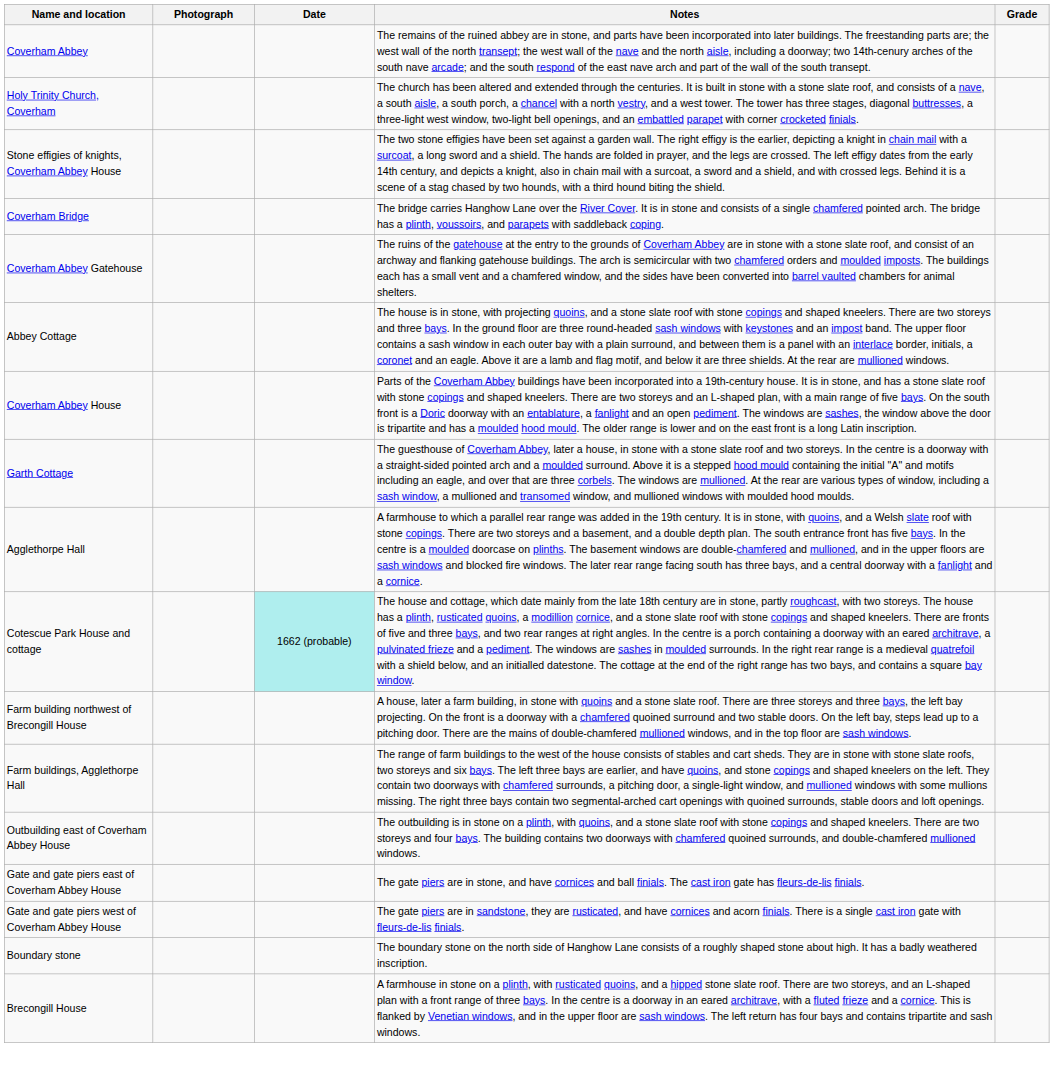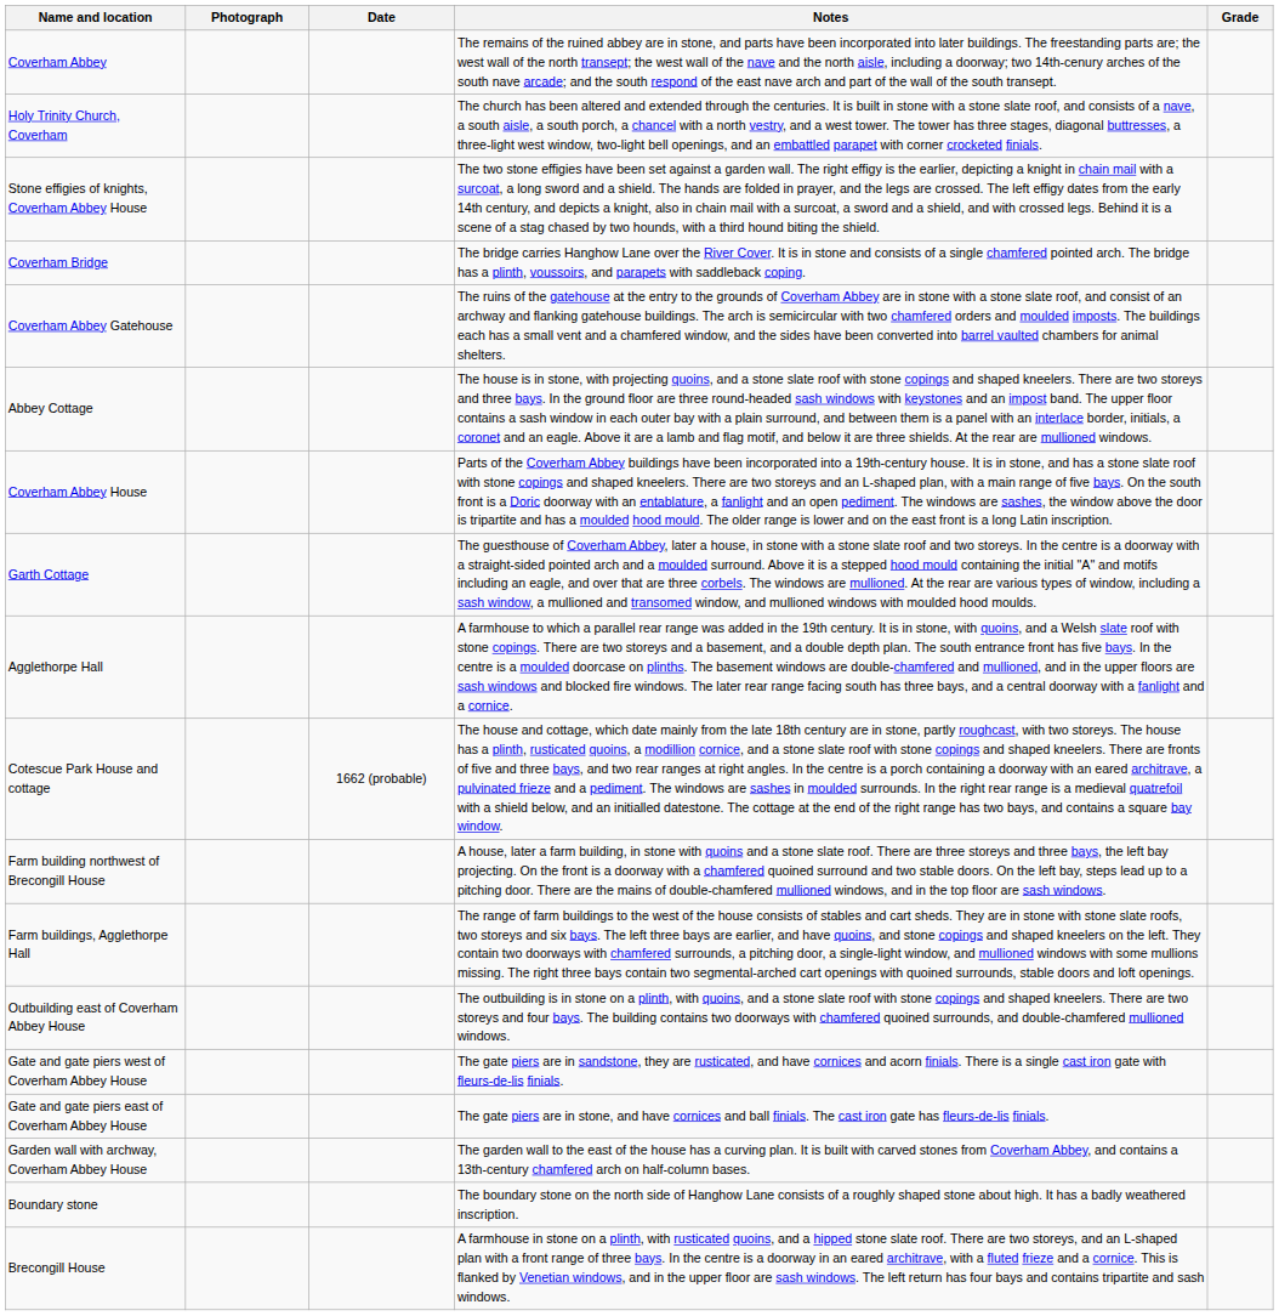Cotescue Park House and cottage | Date: paleturquoise background -> no background
rows swapped: Gate and gate piers west of Coverham Abbey House <-> Gate and gate piers east of Coverham Abbey House
+ row: Garden wall with archway, Coverham Abbey House | The garden wall to the east of the house has a curving plan. It is built with carved stones from Coverham Abbey, and contains a 13th-century chamfered arch on half-column bases.
